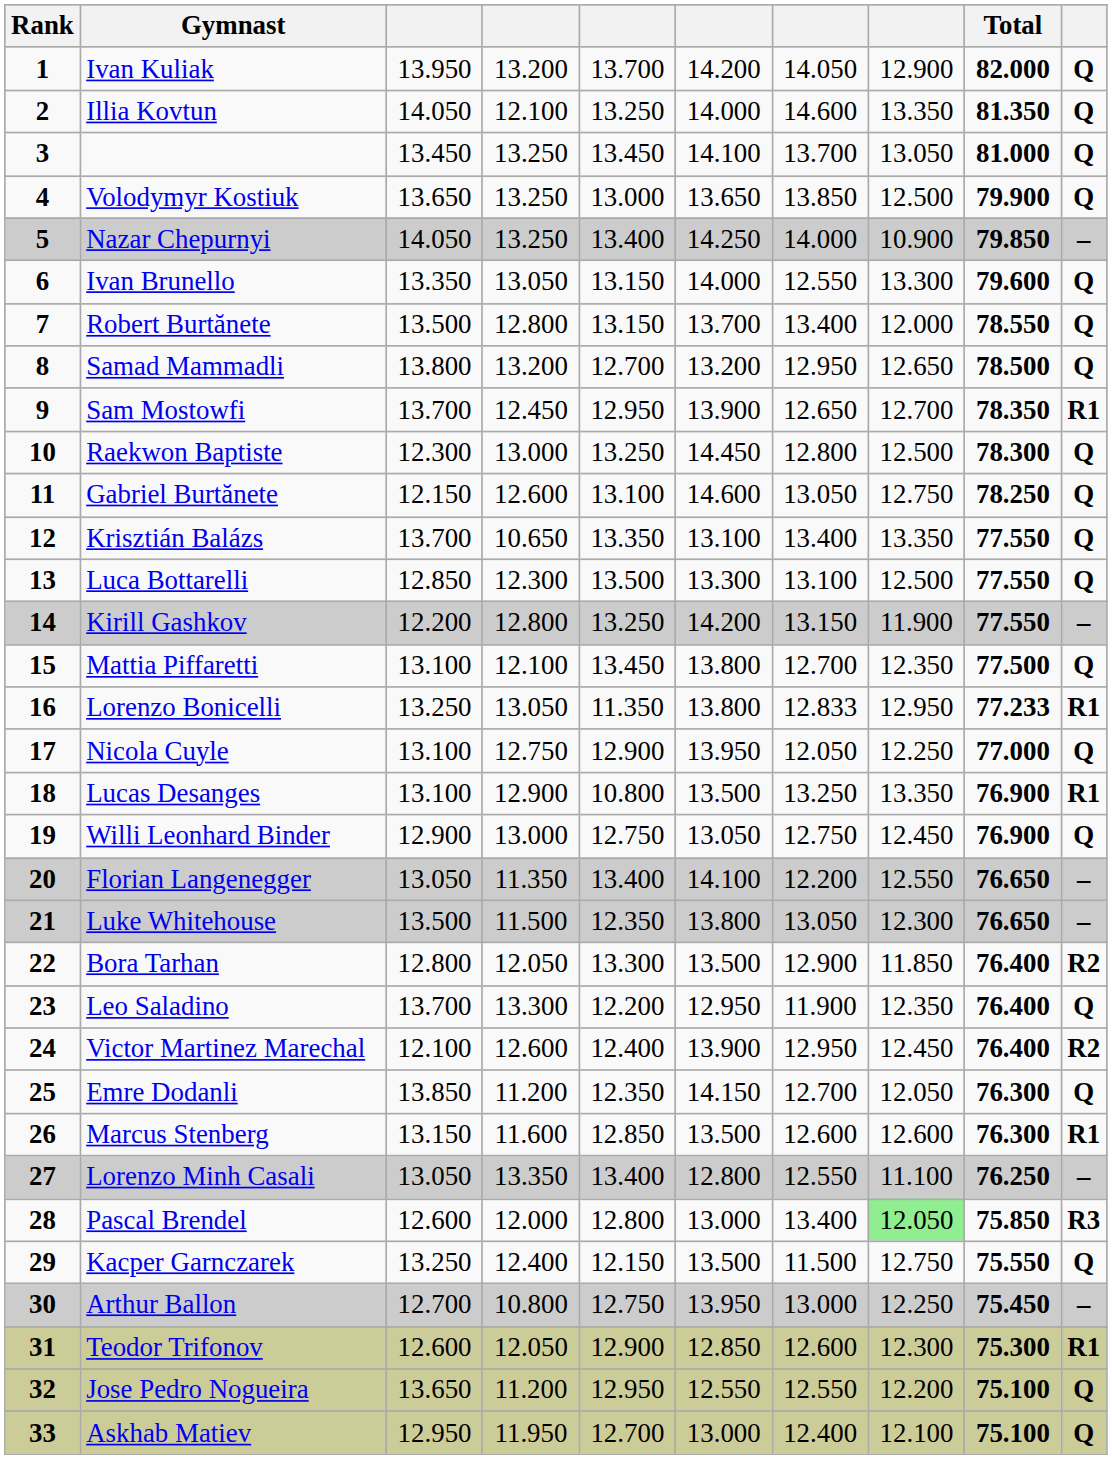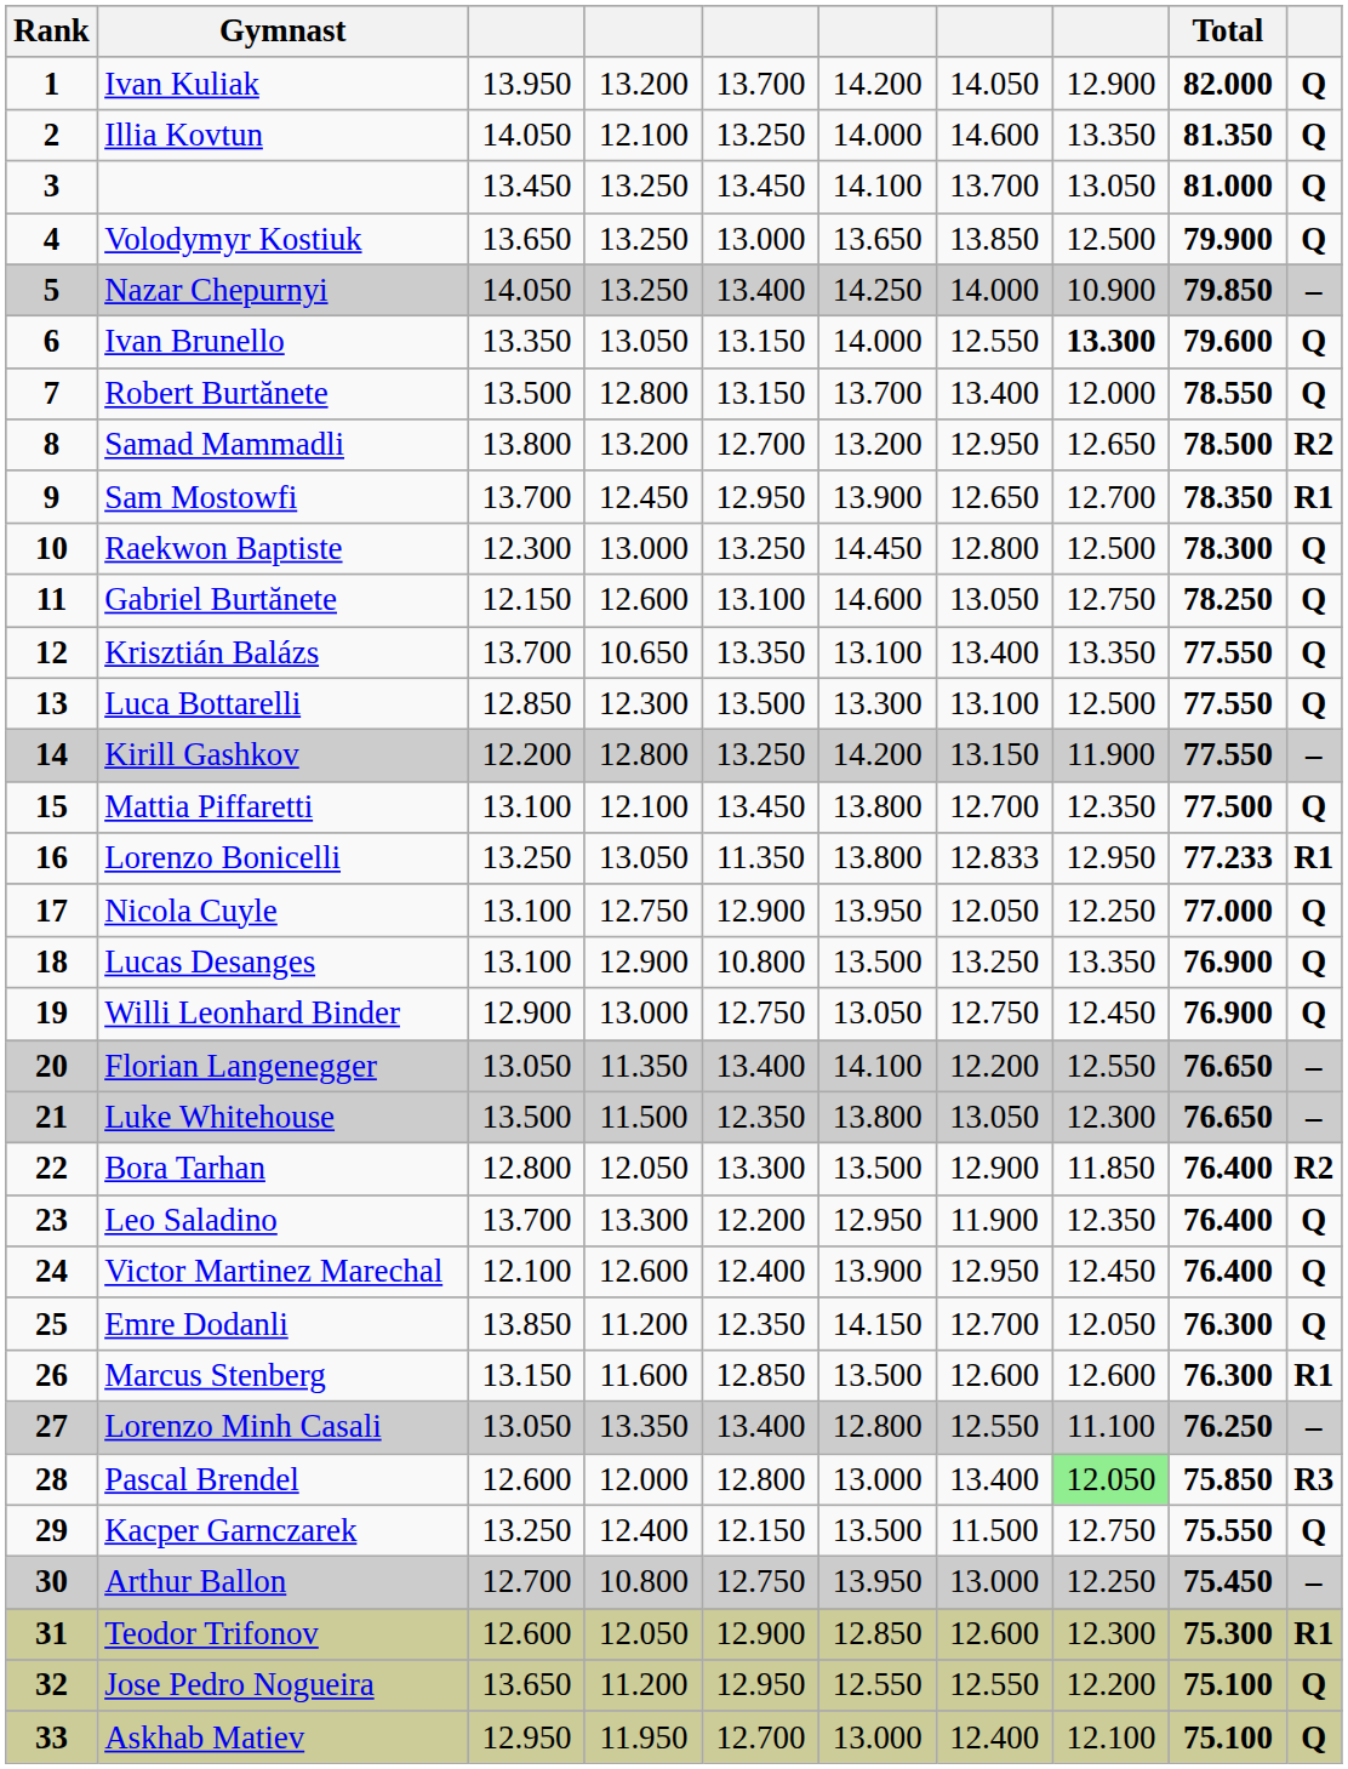Ivan Brunello | column 8: normal -> bold
Samad Mammadli | column 10: Q -> R2
Lucas Desanges | column 10: R1 -> Q
Victor Martinez Marechal | column 10: R2 -> Q
